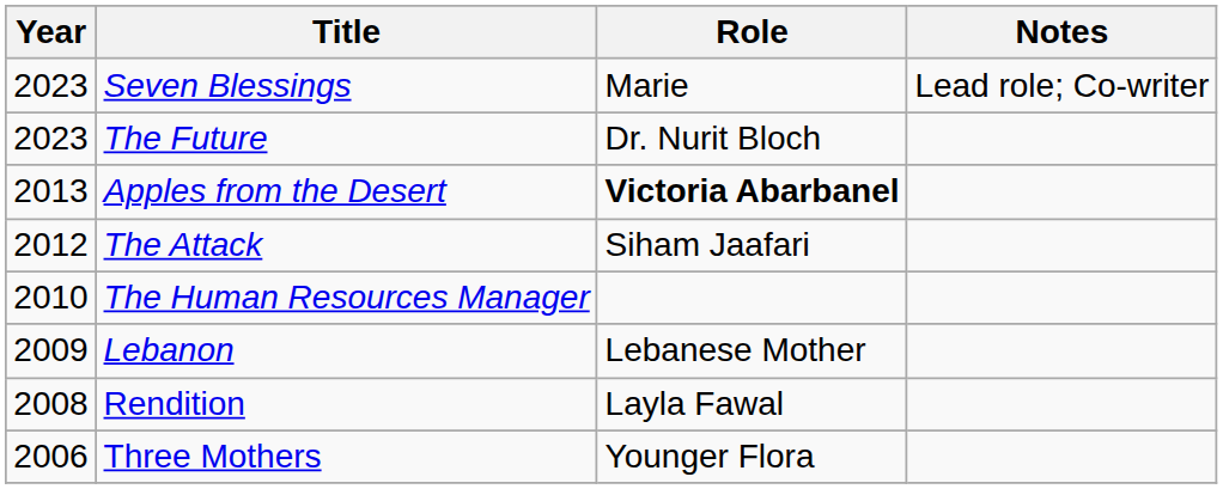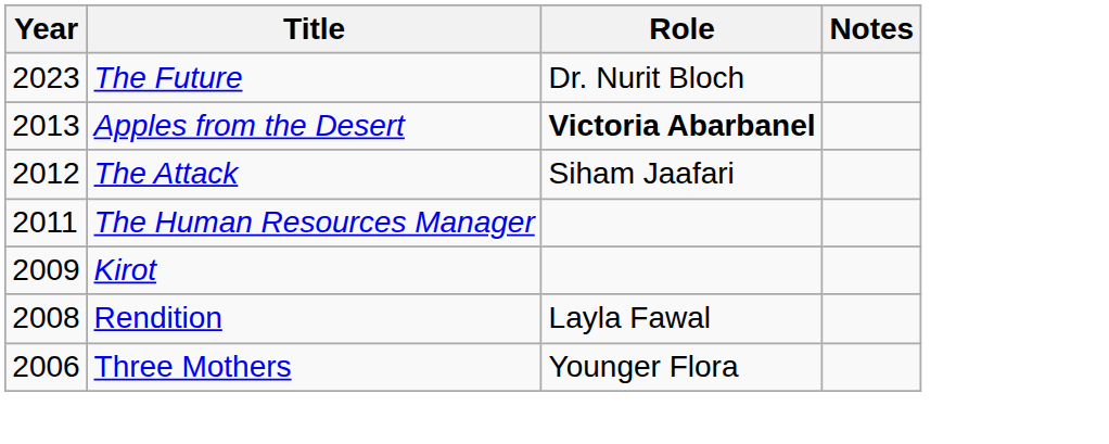- row: 2023 | Seven Blessings | Marie | Lead role; Co-writer
The Human Resources Manager | Year: 2010 -> 2011
- row: 2009 | Lebanon | Lebanese Mother
+ row: 2009 | Kirot
